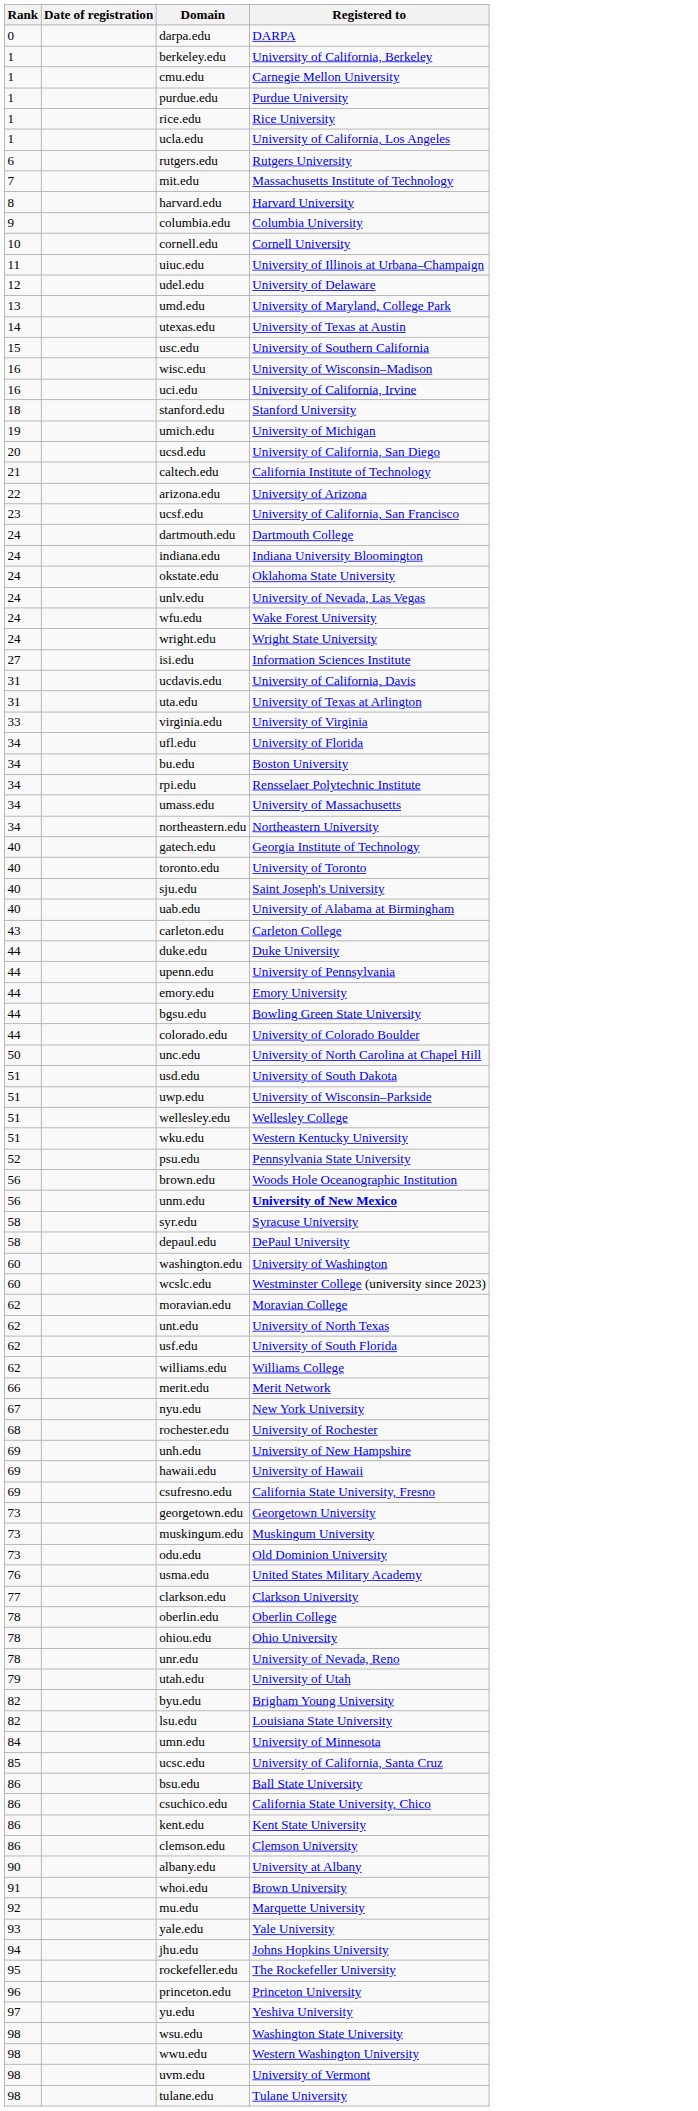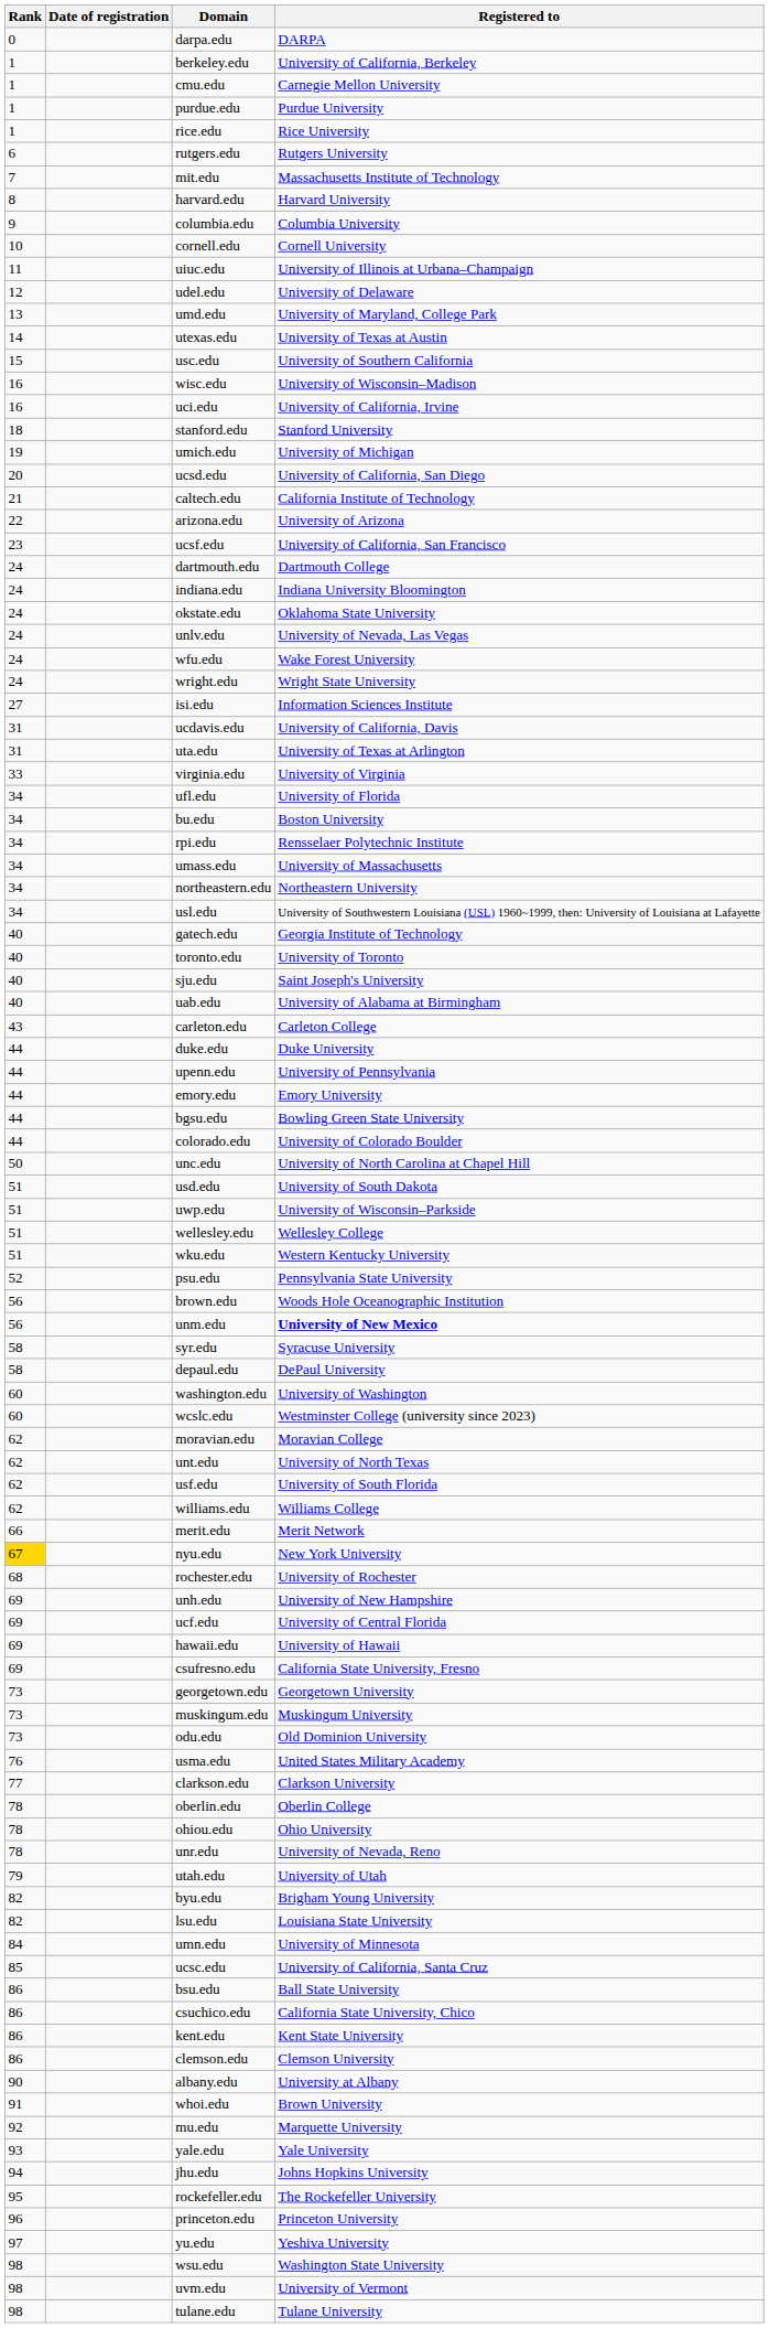- row: 1 | ucla.edu | University of California, Los Angeles
+ row: 34 | usl.edu | University of Southwestern Louisiana (USL) 1960~1999, then: University of Louisiana at Lafayette
nyu.edu | Rank: no background -> gold background
+ row: 69 | ucf.edu | University of Central Florida
- row: 98 | wwu.edu | Western Washington University
